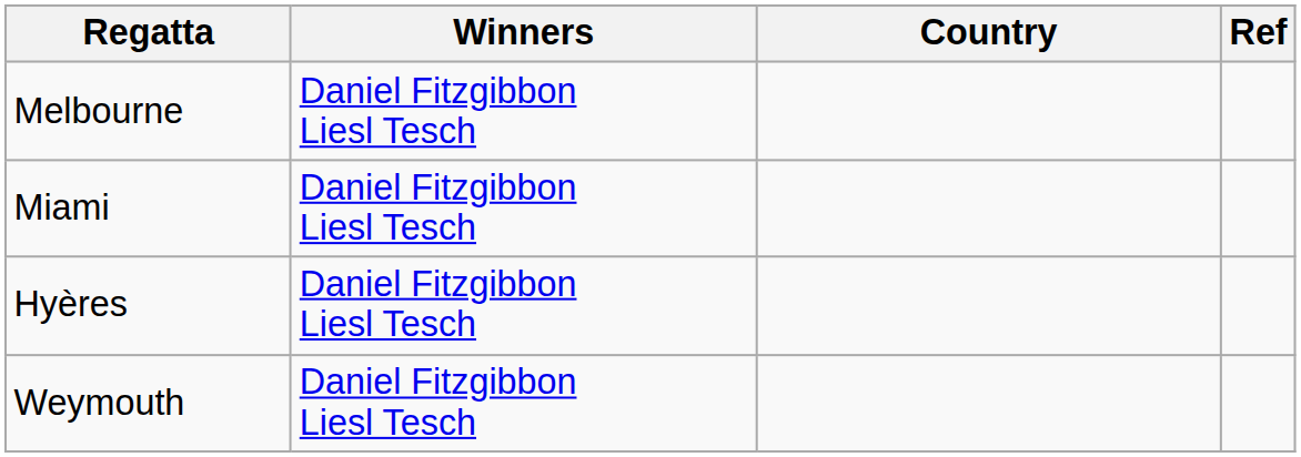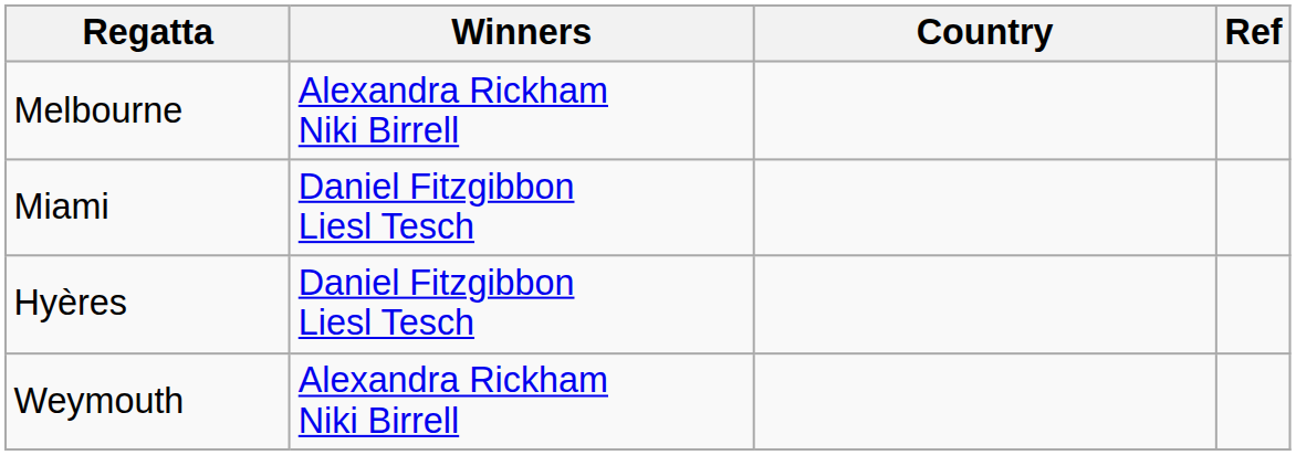Melbourne | Winners: Daniel Fitzgibbon Liesl Tesch -> Alexandra Rickham Niki Birrell
Weymouth | Winners: Daniel Fitzgibbon Liesl Tesch -> Alexandra Rickham Niki Birrell
